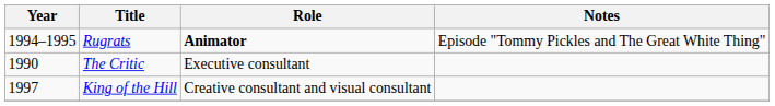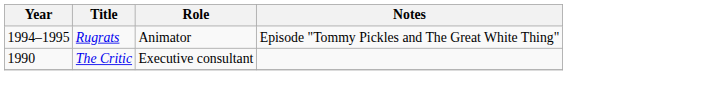Rugrats | Role: bold -> normal
- row: 1997 | King of the Hill | Creative consultant and visual consultant
